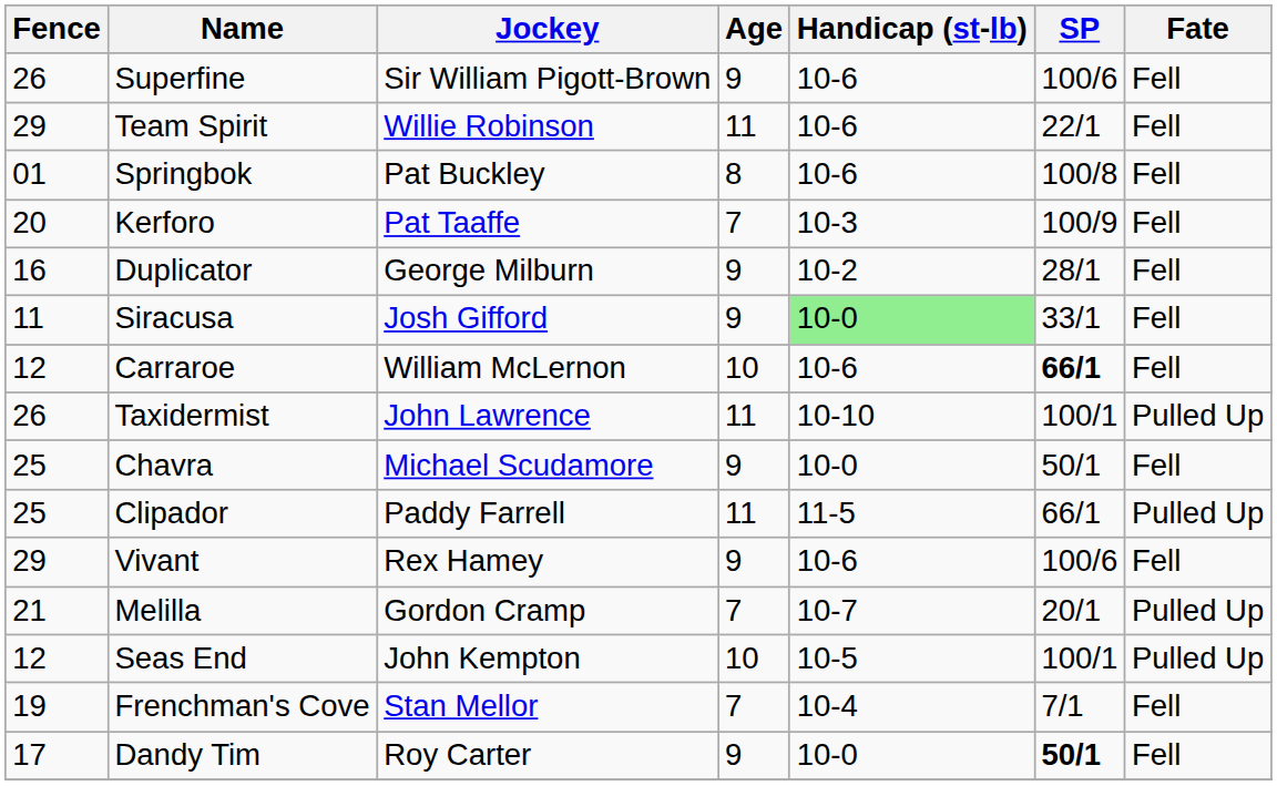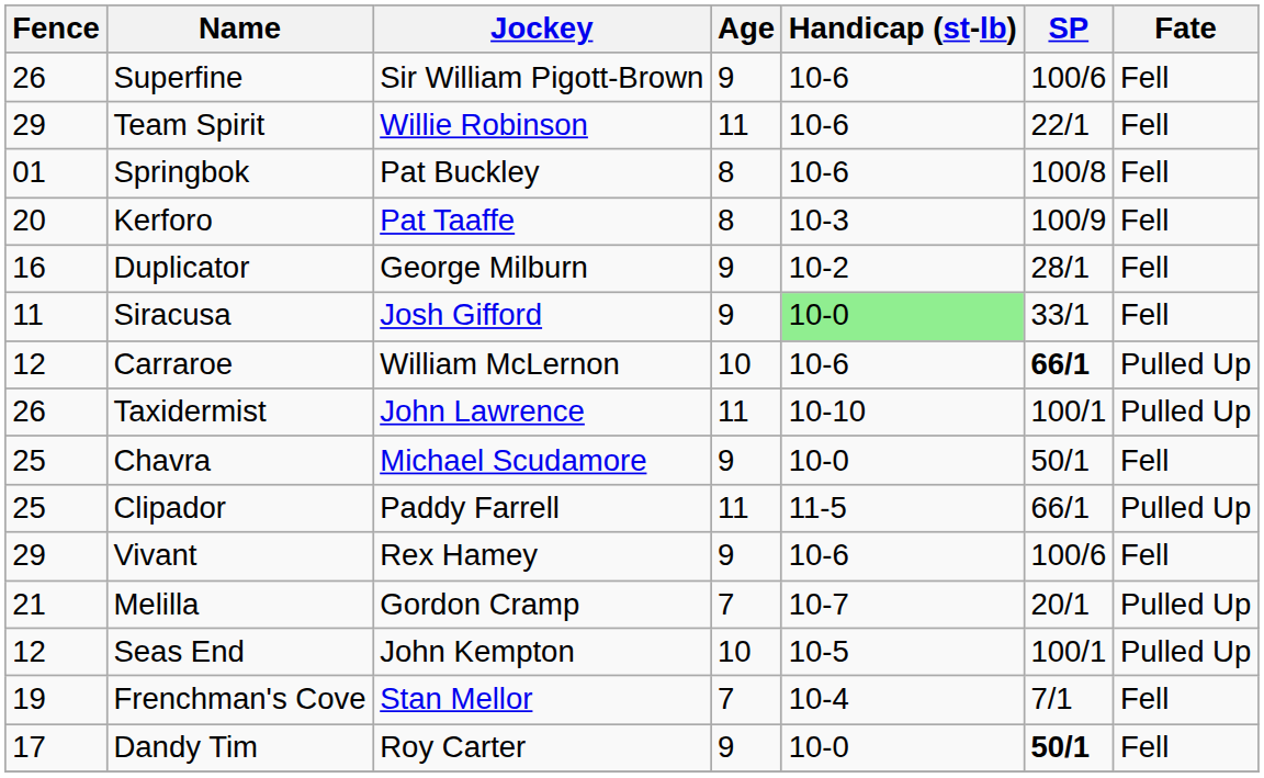Kerforo | Age: 7 -> 8
Carraroe | Fate: Fell -> Pulled Up
